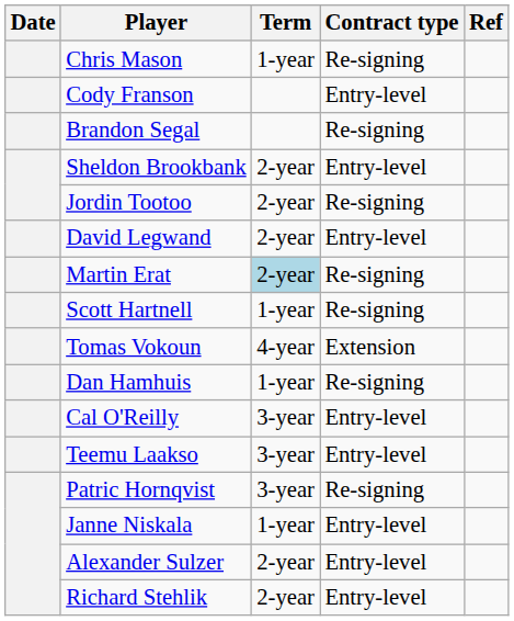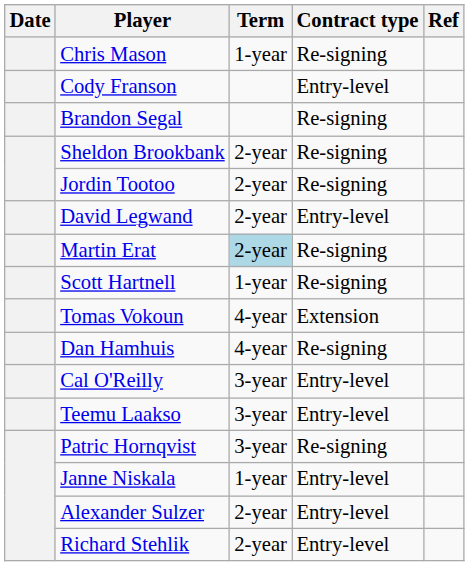Sheldon Brookbank | Contract type: Entry-level -> Re-signing
Dan Hamhuis | Term: 1-year -> 4-year
